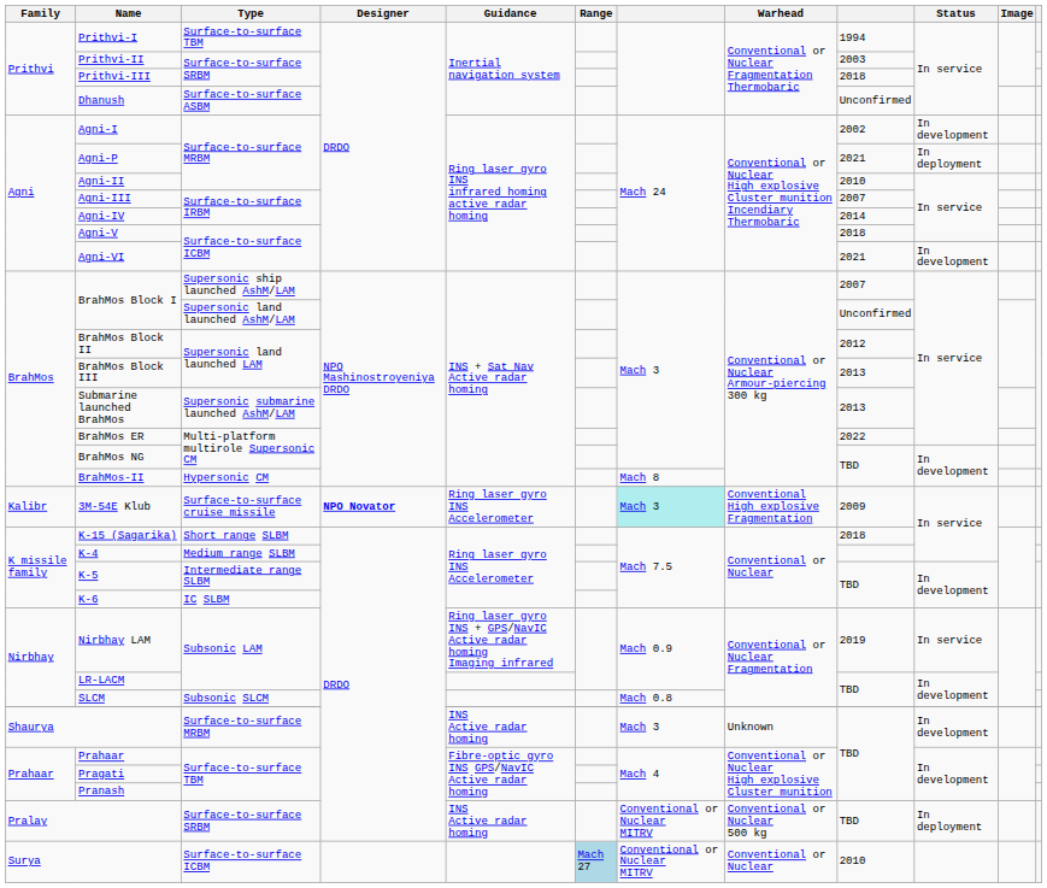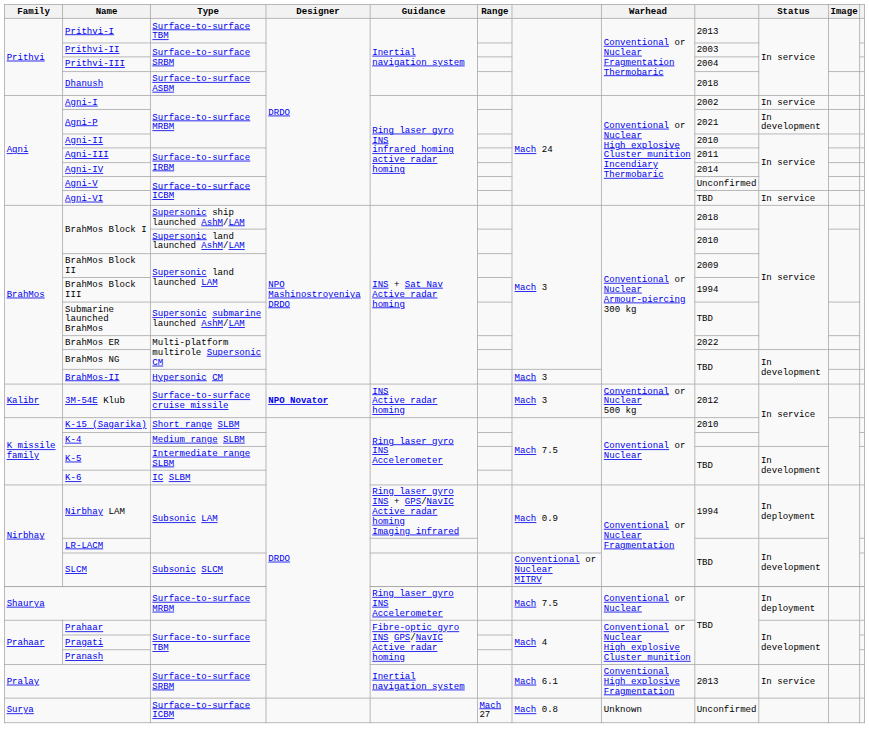Prithvi-I | column 9: 1994 -> 2013
Prithvi-III | column 9: 2018 -> 2004
Dhanush | column 9: Unconfirmed -> 2018
Agni-I | Status: In development -> In service
Agni-P | Status: In deployment -> In development
Agni-III | column 9: 2007 -> 2011
Agni-V | column 9: 2018 -> Unconfirmed
Agni-VI | column 9: 2021 -> TBD
Agni-VI | Status: In development -> In service
BrahMos Block I / Supersonic ship launched AshM/LAM | column 9: 2007 -> 2018
BrahMos Block I / Supersonic land launched AshM/LAM | column 9: Unconfirmed -> 2010
BrahMos Block II | column 9: 2012 -> 2009
BrahMos Block III | column 9: 2013 -> 1994
Submarine launched BrahMos | column 9: 2013 -> TBD
BrahMos-II | column 7: Mach 8 -> Mach 3
3M-54E Klub | Guidance: Ring laser gyro INS Accelerometer -> INS Active radar homing
3M-54E Klub | column 7: paleturquoise background -> no background
3M-54E Klub | Warhead: Conventional High explosive Fragmentation -> Conventional or Nuclear 500 kg
3M-54E Klub | column 9: 2009 -> 2012
K-15 (Sagarika) | column 9: 2018 -> 2010
Nirbhay LAM | column 9: 2019 -> 1994
Nirbhay LAM | Status: In service -> In deployment
SLCM | column 7: Mach 0.8 -> Conventional or Nuclear MITRV
Shaurya | Guidance: INS Active radar homing -> Ring laser gyro INS Accelerometer
Shaurya | column 7: Mach 3 -> Mach 7.5
Shaurya | Warhead: Unknown -> Conventional or Nuclear
Shaurya | Status: In development -> In deployment
Pralay | Guidance: INS Active radar homing -> Inertial navigation system
Pralay | column 7: Conventional or Nuclear MITRV -> Mach 6.1
Pralay | Warhead: Conventional or Nuclear 500 kg -> Conventional High explosive Fragmentation
Pralay | column 9: TBD -> 2013
Pralay | Status: In deployment -> In service
Surya | Range: lightblue background -> no background
Surya | column 7: Conventional or Nuclear MITRV -> Mach 0.8
Surya | Warhead: Conventional or Nuclear -> Unknown
Surya | column 9: 2010 -> Unconfirmed
